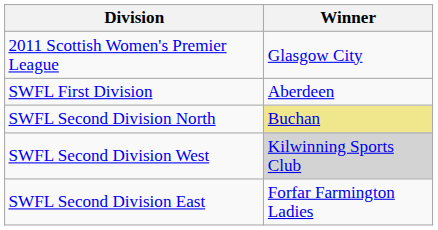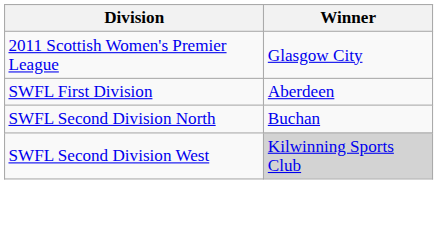SWFL Second Division North | Winner: khaki background -> no background
- row: SWFL Second Division East | Forfar Farmington Ladies
